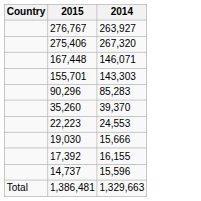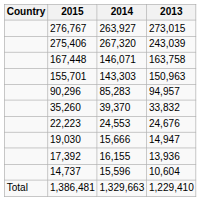+ column: 2013 | 273,015 | 243,039 | 163,758 | 150,963 | 94,957 | 33,832 | 24,676 | 14,947 | 13,936 | 10,604 | 1,229,410
